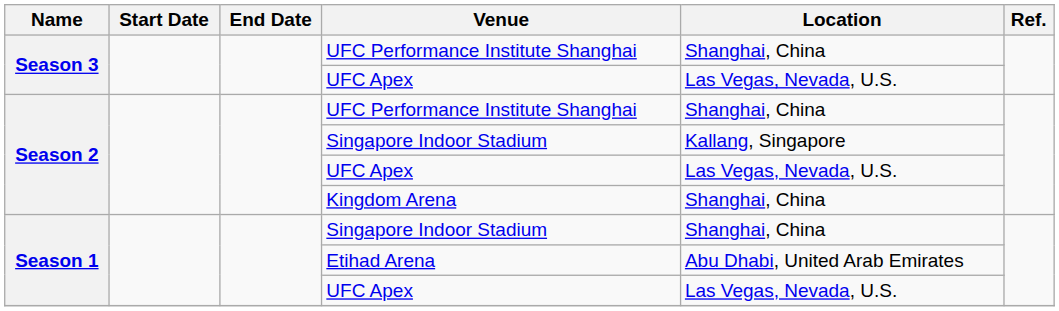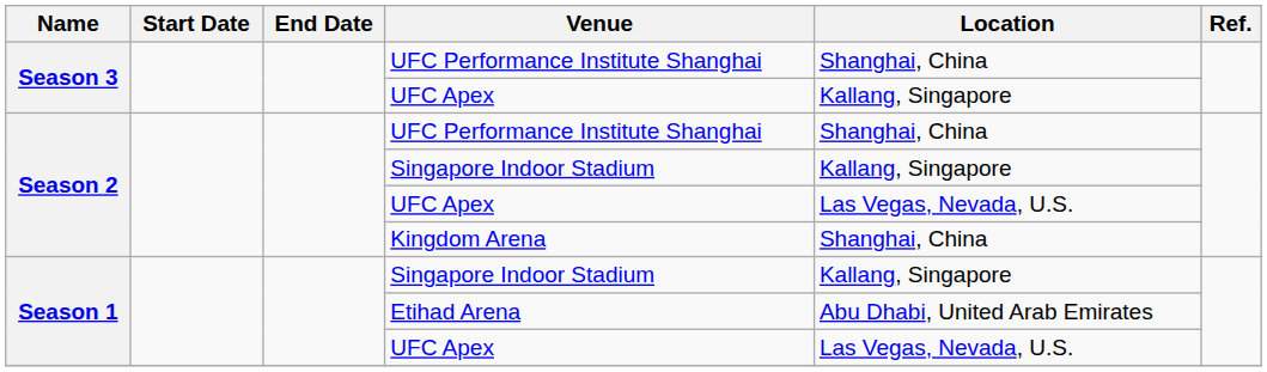Season 3 / UFC Apex | Location: Las Vegas, Nevada, U.S. -> Kallang, Singapore
Season 1 / Singapore Indoor Stadium | Location: Shanghai, China -> Kallang, Singapore
